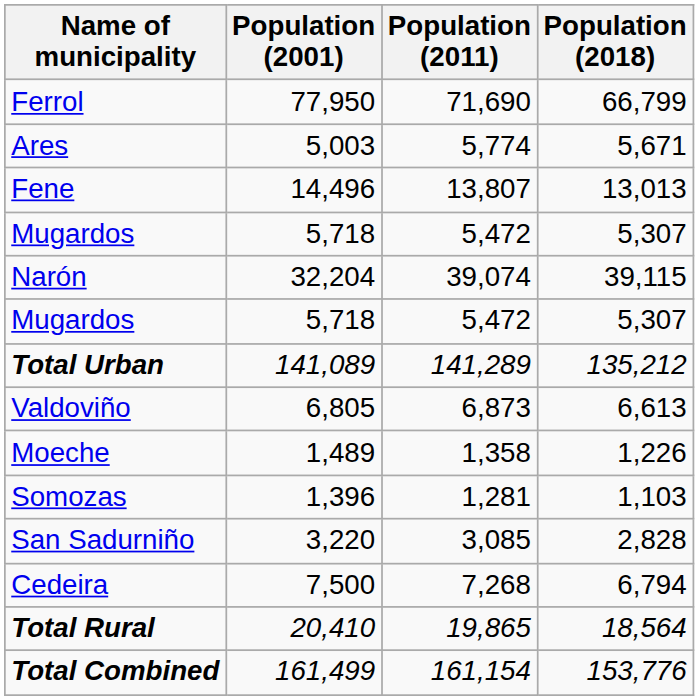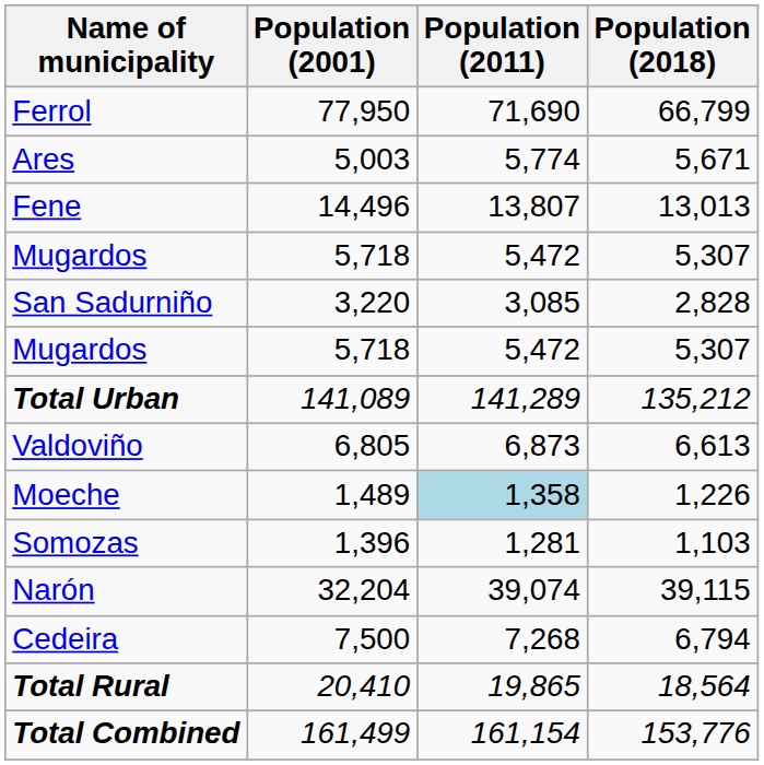rows swapped: Narón <-> San Sadurniño
Moeche | Population (2011): no background -> lightblue background
